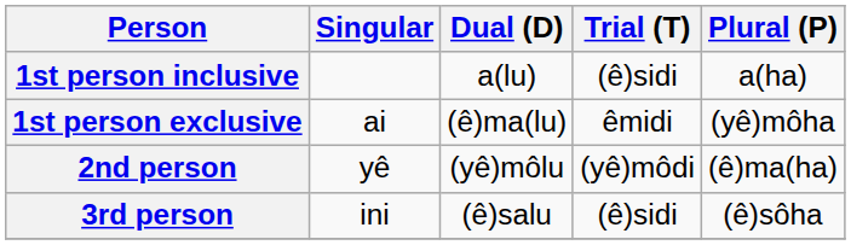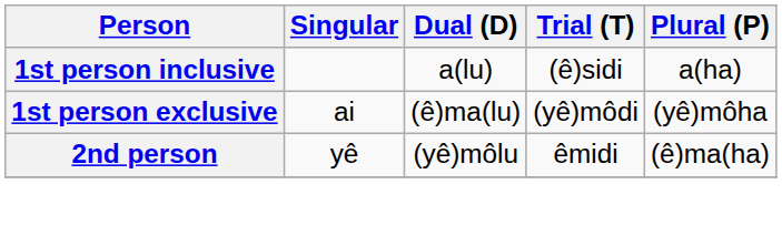1st person exclusive | Trial (T): êmidi -> (yê)môdi
2nd person | Trial (T): (yê)môdi -> êmidi
- row: 3rd person | ini | (ê)salu | (ê)sidi | (ê)sôha
